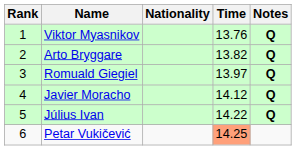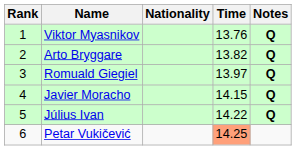Javier Moracho | Time: 14.12 -> 14.15
